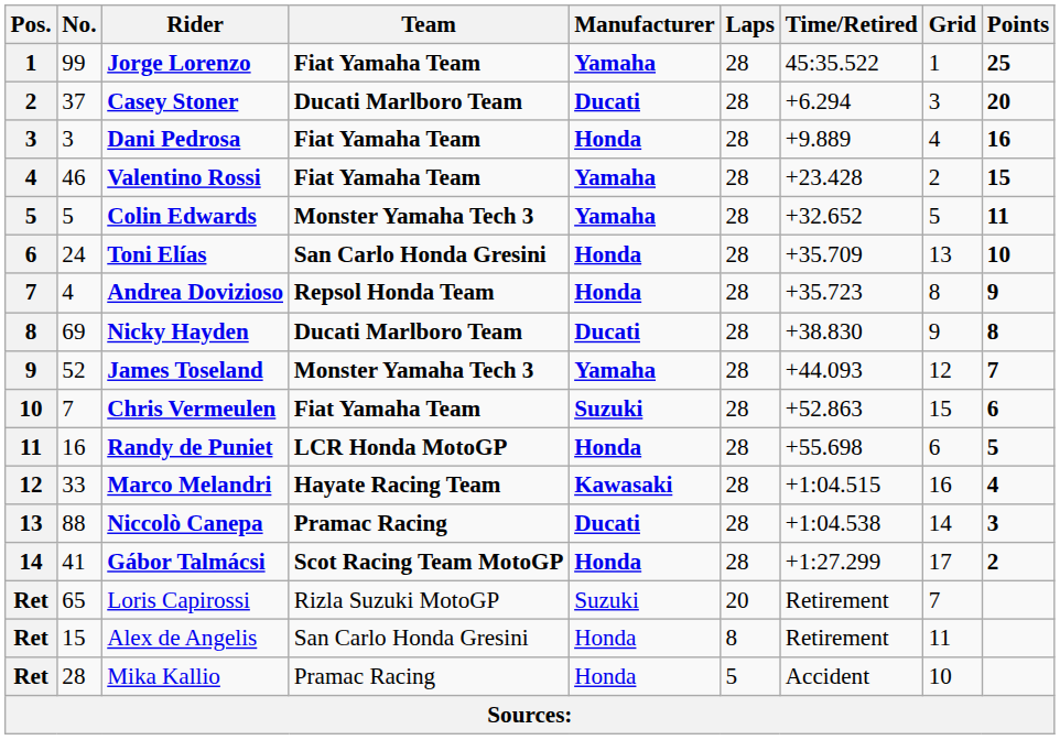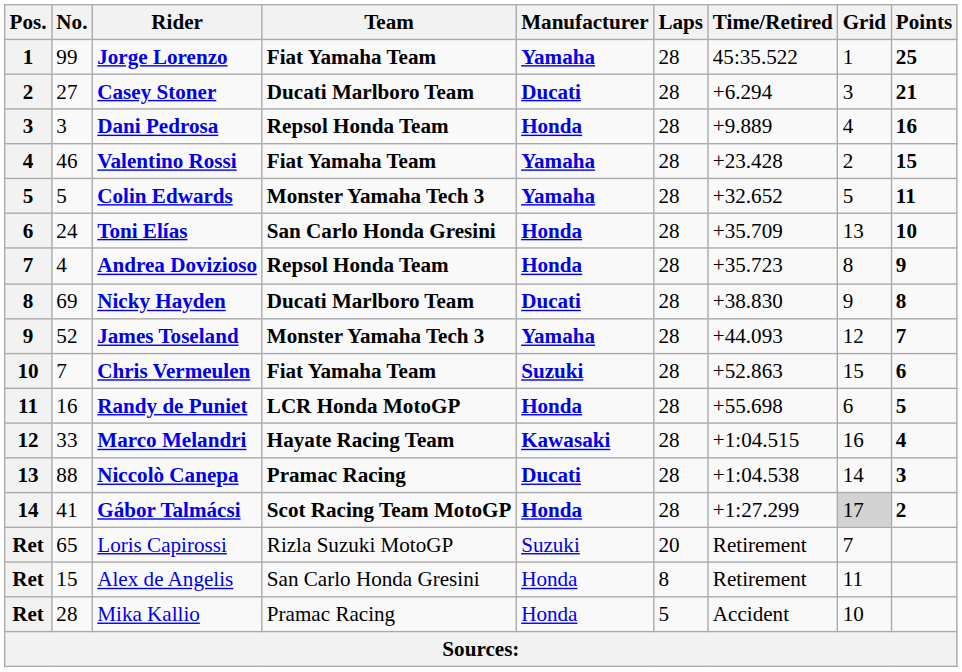Casey Stoner | No.: 37 -> 27
Casey Stoner | Points: 20 -> 21
Dani Pedrosa | Team: Fiat Yamaha Team -> Repsol Honda Team
Gábor Talmácsi | Grid: no background -> lightgrey background
